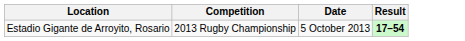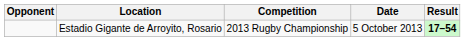+ column: Opponent
